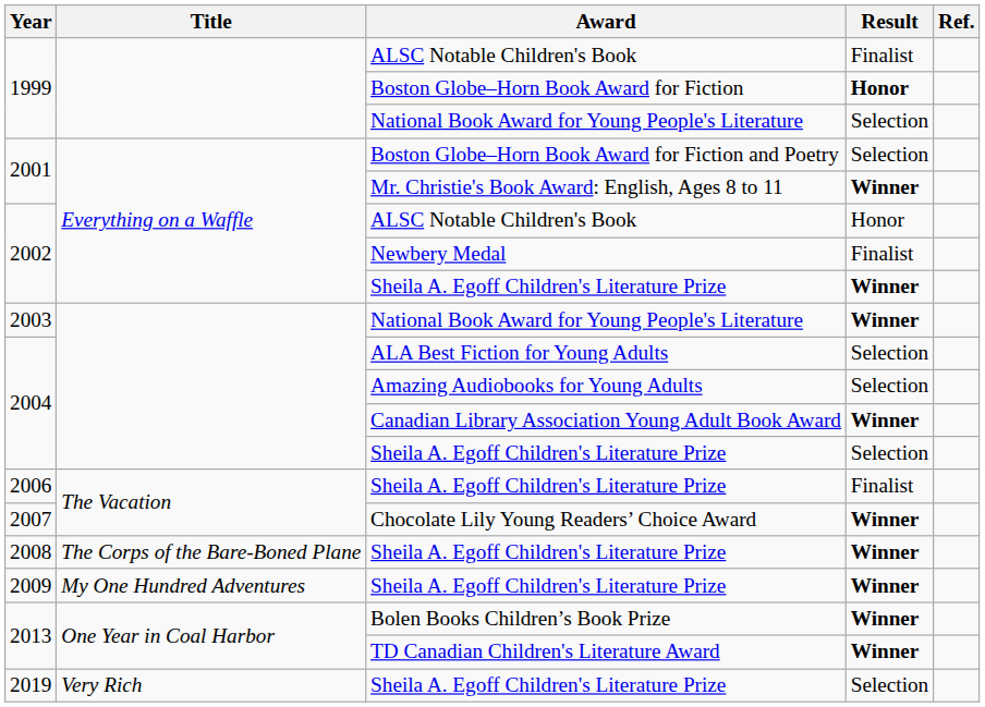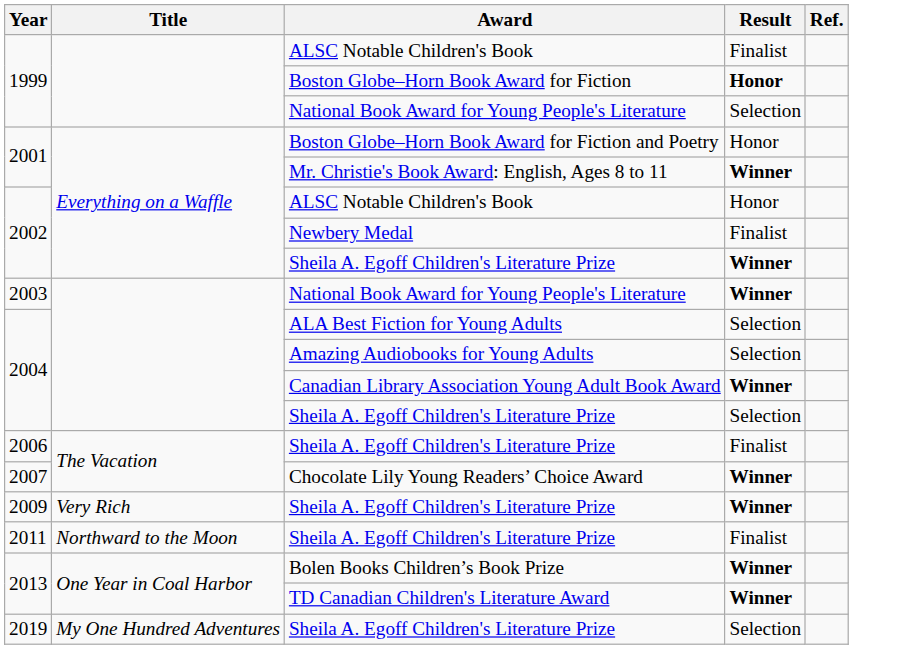Boston Globe–Horn Book Award for Fiction and Poetry | Result: Selection -> Honor
- row: 2008 | The Corps of the Bare-Boned Plane | Sheila A. Egoff Children's Literature Prize | Winner
2009 / Sheila A. Egoff Children's Literature Prize | Title: My One Hundred Adventures -> Very Rich
+ row: 2011 | Northward to the Moon | Sheila A. Egoff Children's Literature Prize | Finalist
2019 / Sheila A. Egoff Children's Literature Prize | Title: Very Rich -> My One Hundred Adventures
